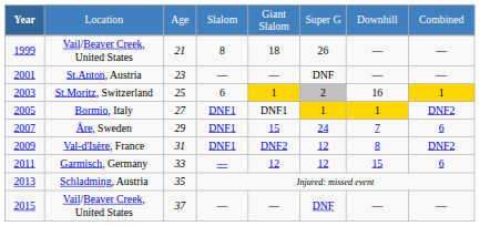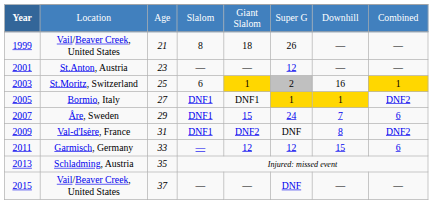St.Anton, Austria | column 6: DNF -> 12
Val-d'Isère, France | column 6: 12 -> DNF
